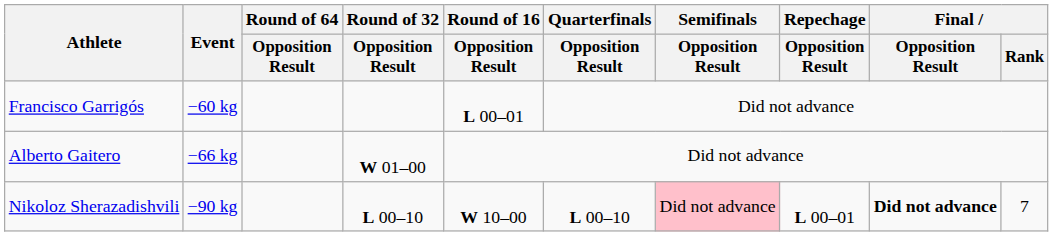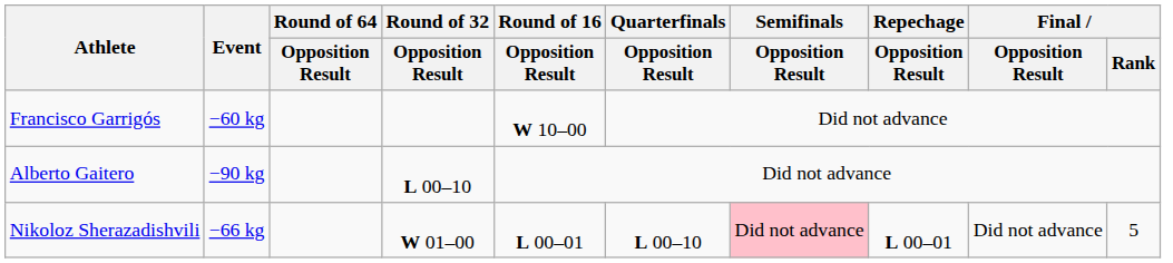Francisco Garrigós | Round of 16 / Opposition Result: L 00–01 -> W 10–00
Alberto Gaitero | Event: −66 kg -> −90 kg
Alberto Gaitero | Round of 32 / Opposition Result: W 01–00 -> L 00–10
Nikoloz Sherazadishvili | Event: −90 kg -> −66 kg
Nikoloz Sherazadishvili | Round of 32 / Opposition Result: L 00–10 -> W 01–00
Nikoloz Sherazadishvili | Round of 16 / Opposition Result: W 10–00 -> L 00–01
Nikoloz Sherazadishvili | Final / Opposition Result: bold -> normal
Nikoloz Sherazadishvili | Final / Rank: 7 -> 5
